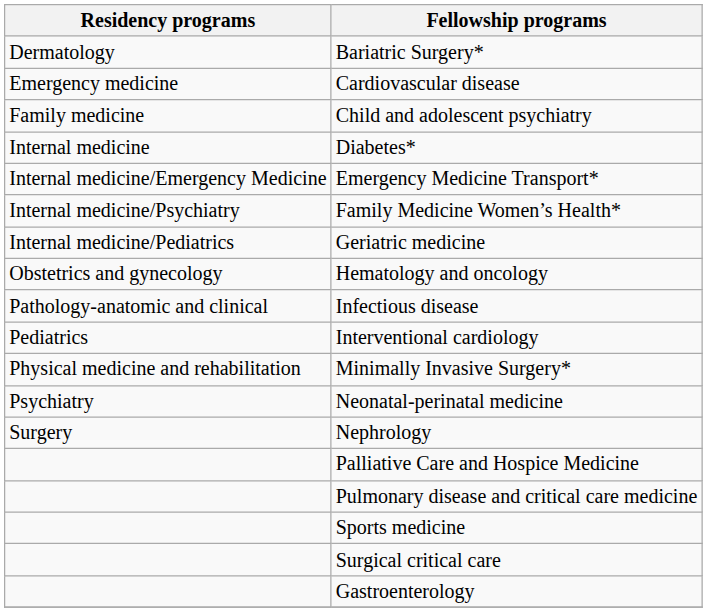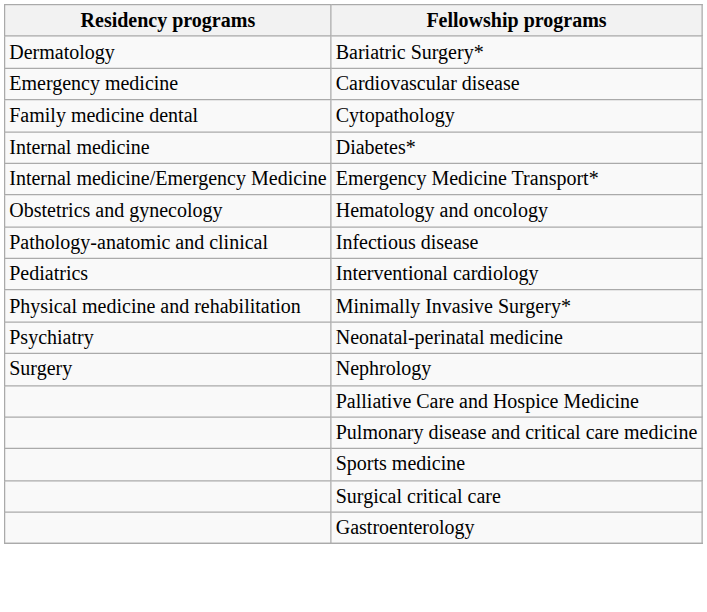- row: Family medicine | Child and adolescent psychiatry
+ row: Family medicine dental | Cytopathology
- row: Internal medicine/Psychiatry | Family Medicine Women’s Health*
- row: Internal medicine/Pediatrics | Geriatric medicine
